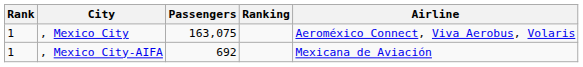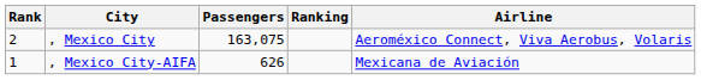, Mexico City | Rank: 1 -> 2
, Mexico City-AIFA | Passengers: 692 -> 626
